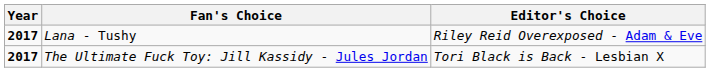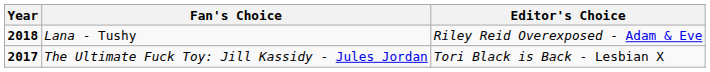Lana - Tushy | Year: 2017 -> 2018
